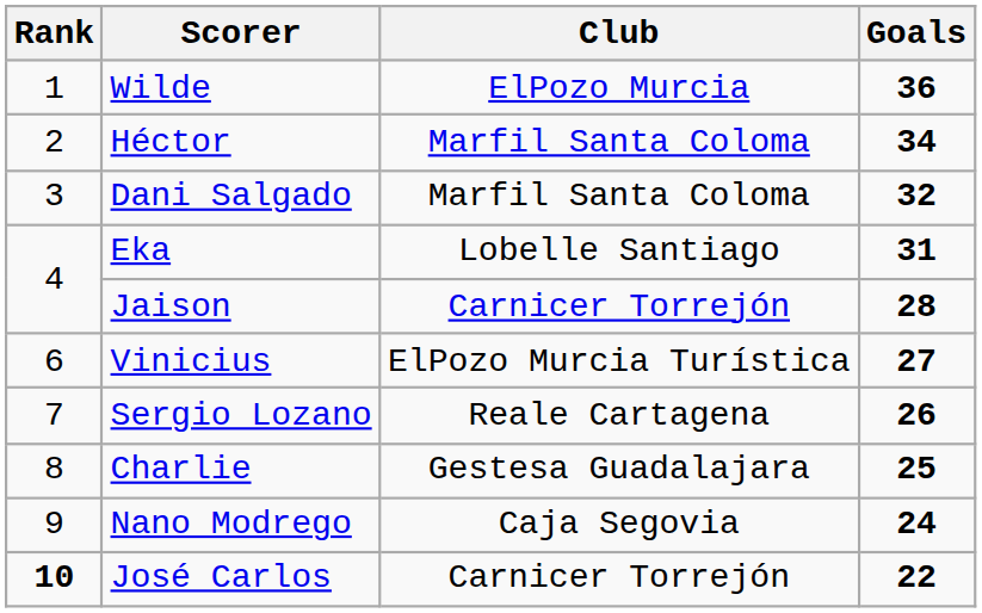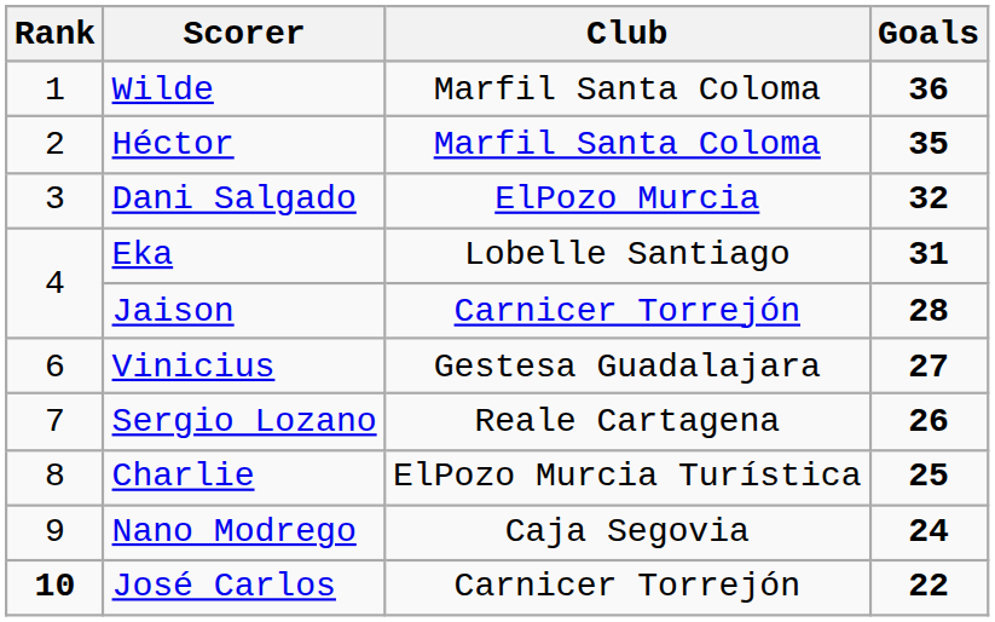Wilde | Club: ElPozo Murcia -> Marfil Santa Coloma
Héctor | Goals: 34 -> 35
Dani Salgado | Club: Marfil Santa Coloma -> ElPozo Murcia
Vinicius | Club: ElPozo Murcia Turística -> Gestesa Guadalajara
Charlie | Club: Gestesa Guadalajara -> ElPozo Murcia Turística
